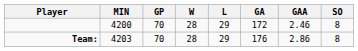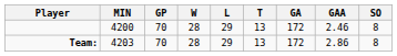+ column: T | 13 | 13
Team: | GA: 176 -> 172
